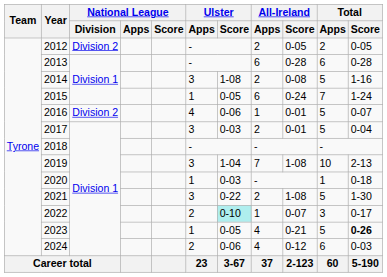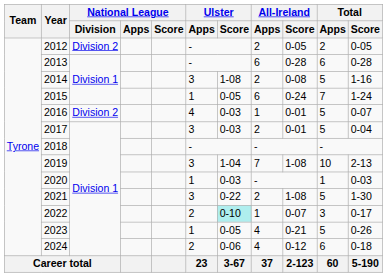2016 | Ulster / Score: 0-06 -> 0-03
2020 | Total / Score: 0-18 -> 0-03
2023 | Total / Score: bold -> normal
2024 | Total / Score: 0-03 -> 0-18
